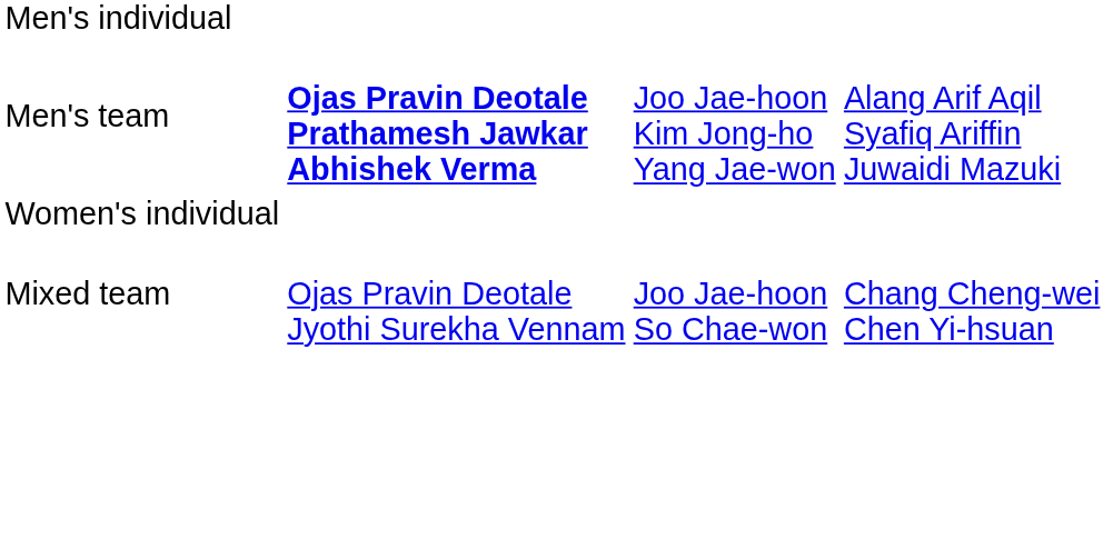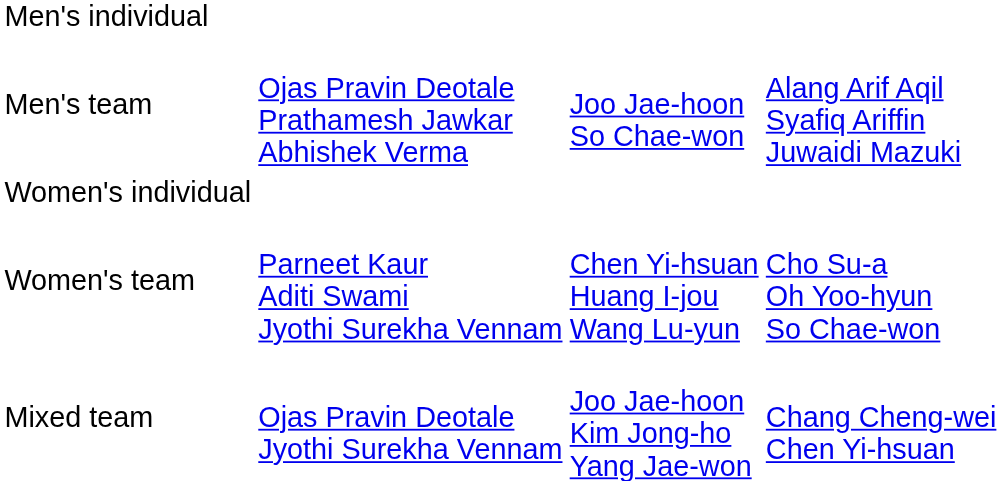Men's team | column 2: bold -> normal
Men's team | column 3: Joo Jae-hoon Kim Jong-ho Yang Jae-won -> Joo Jae-hoon So Chae-won
+ row: Women's team | Parneet Kaur Aditi Swami Jyothi Surekha Vennam | Chen Yi-hsuan Huang I-jou Wang Lu-yun | Cho Su-a Oh Yoo-hyun So Chae-won
Mixed team | column 3: Joo Jae-hoon So Chae-won -> Joo Jae-hoon Kim Jong-ho Yang Jae-won
